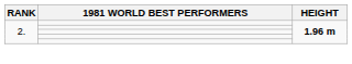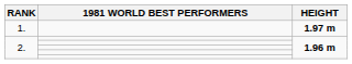+ row: 1. | 1.97 m
